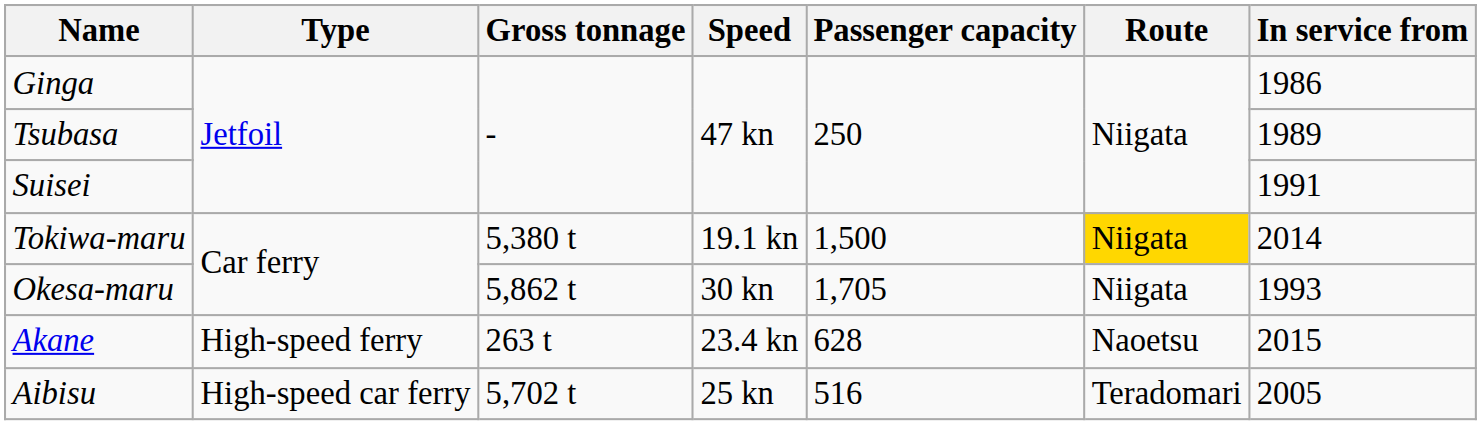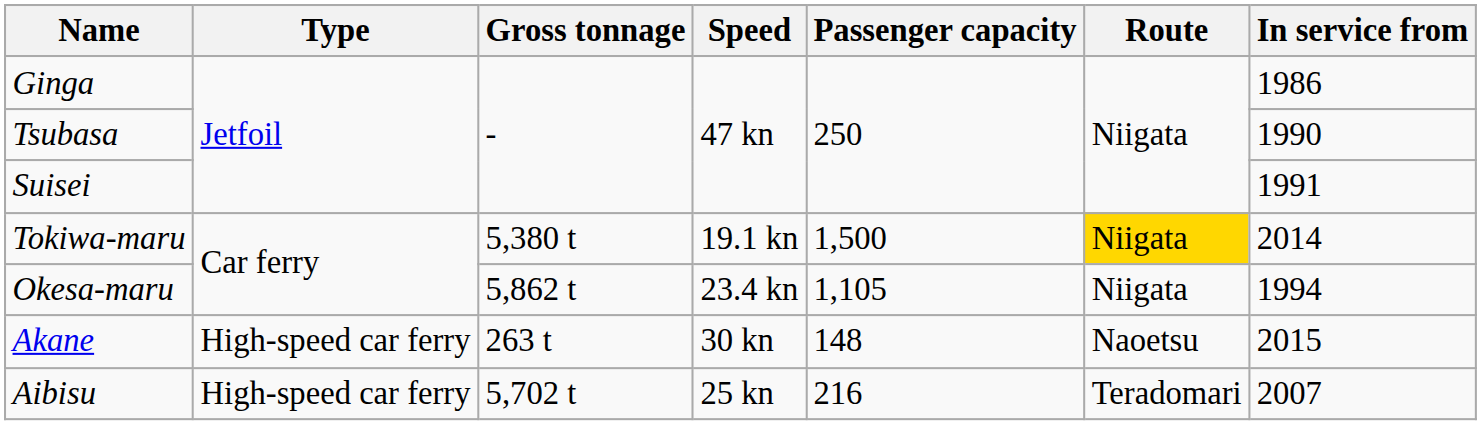Tsubasa | In service from: 1989 -> 1990
Okesa-maru | Speed: 30 kn -> 23.4 kn
Okesa-maru | Passenger capacity: 1,705 -> 1,105
Okesa-maru | In service from: 1993 -> 1994
Akane | Type: High-speed ferry -> High-speed car ferry
Akane | Speed: 23.4 kn -> 30 kn
Akane | Passenger capacity: 628 -> 148
Aibisu | Passenger capacity: 516 -> 216
Aibisu | In service from: 2005 -> 2007
